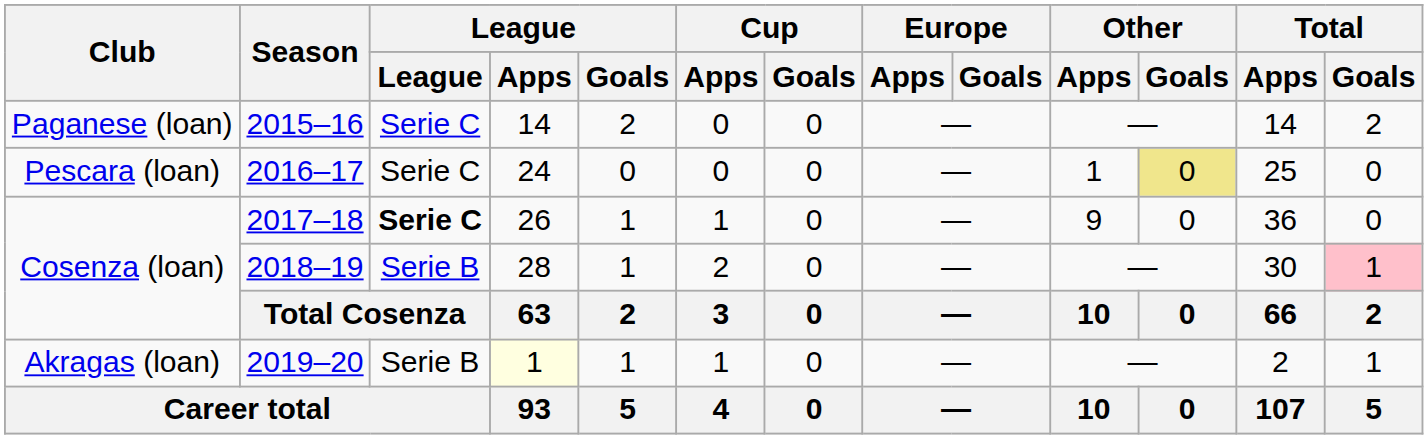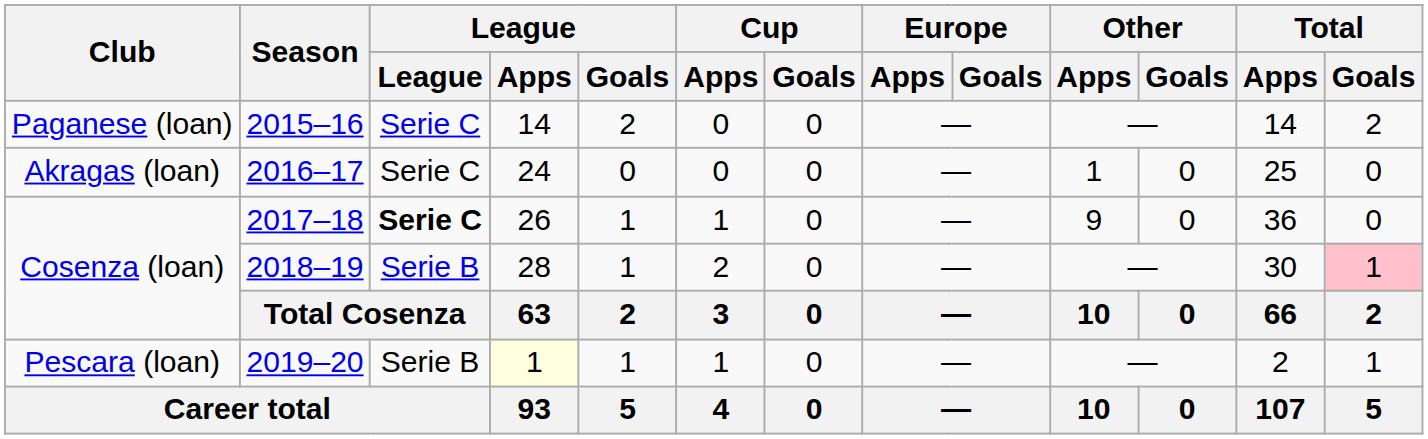2016–17 | Club: Pescara (loan) -> Akragas (loan)
2016–17 | Other / Goals: khaki background -> no background
2019–20 | Club: Akragas (loan) -> Pescara (loan)
